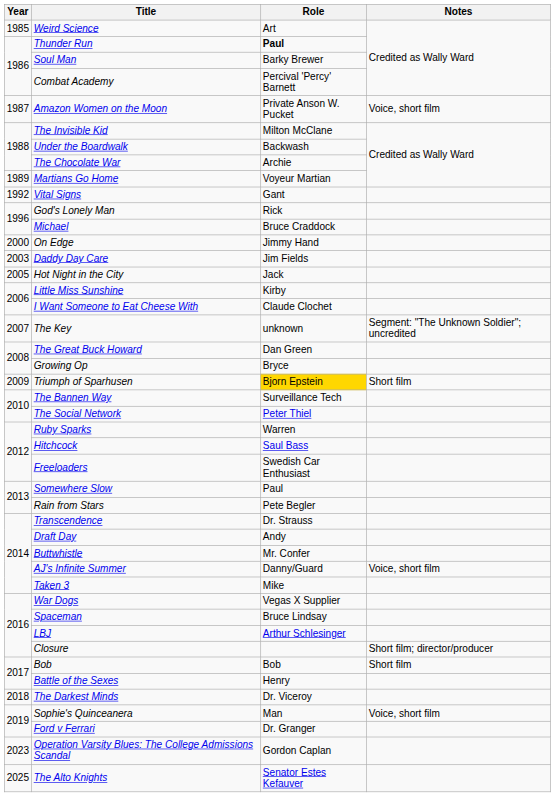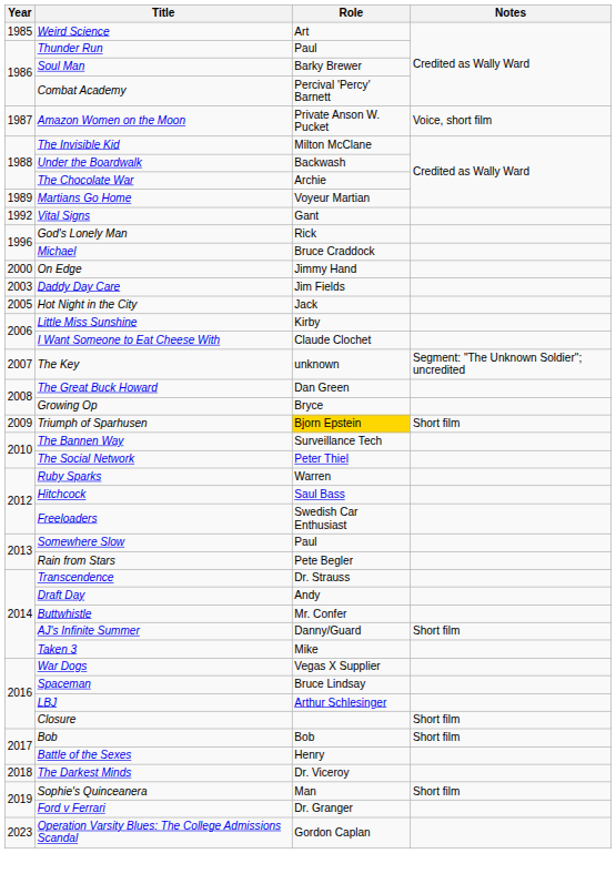Thunder Run | Role: bold -> normal
AJ's Infinite Summer | Notes: Voice, short film -> Short film
Closure | Notes: Short film; director/producer -> Short film
Sophie's Quinceanera | Notes: Voice, short film -> Short film
- row: 2025 | The Alto Knights | Senator Estes Kefauver
